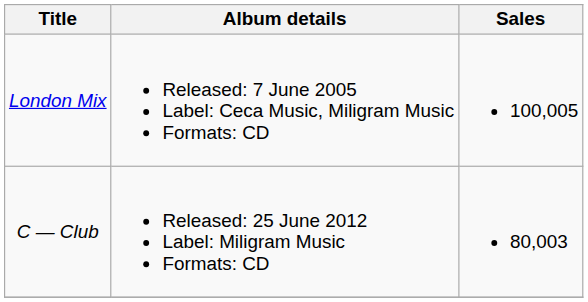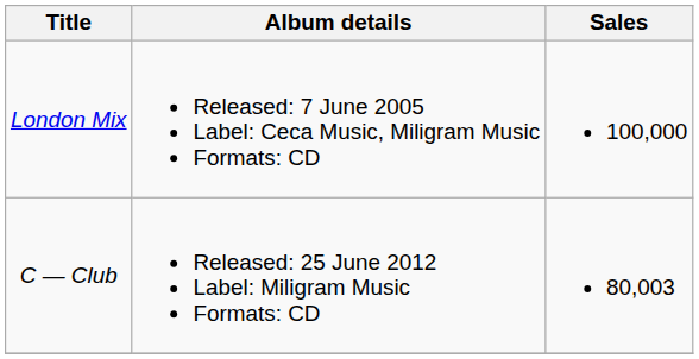London Mix | Sales: 100,005 -> 100,000
